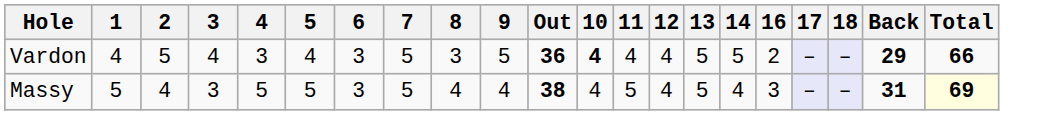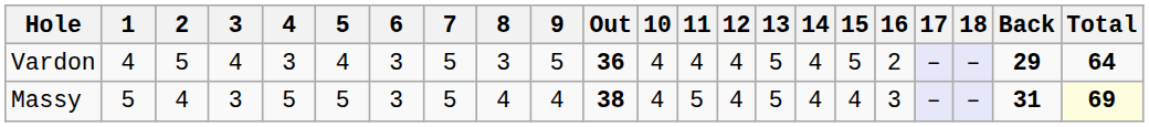+ column: 15 | 5 | 4
Vardon | 10: bold -> normal
Vardon | 14: 5 -> 4
Vardon | Total: 66 -> 64
